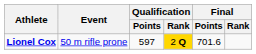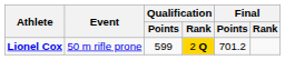Lionel Cox | Qualification / Points: 597 -> 599
Lionel Cox | Final / Points: 701.6 -> 701.2
